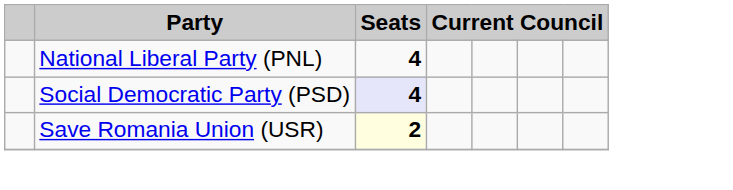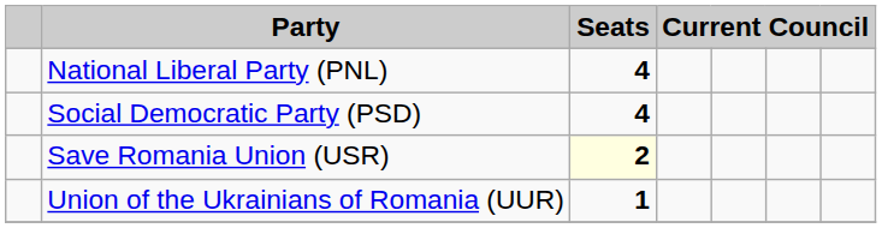Social Democratic Party (PSD) | Seats: lavender background -> no background
+ row: Union of the Ukrainians of Romania (UUR) | 1
